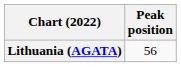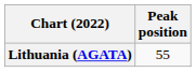Lithuania (AGATA) | Peak position: 56 -> 55
